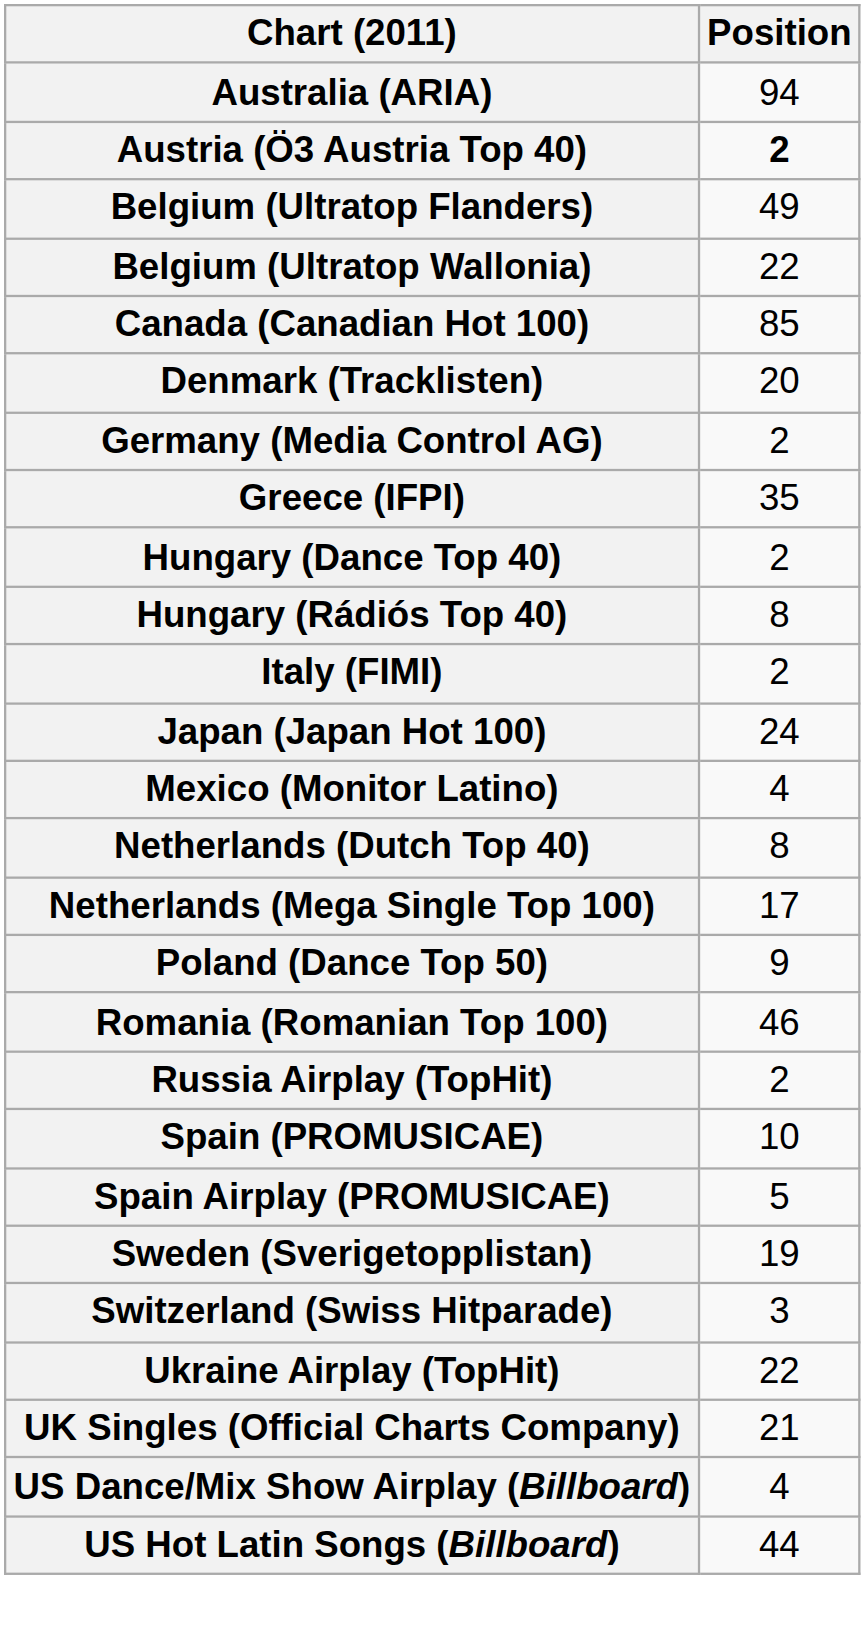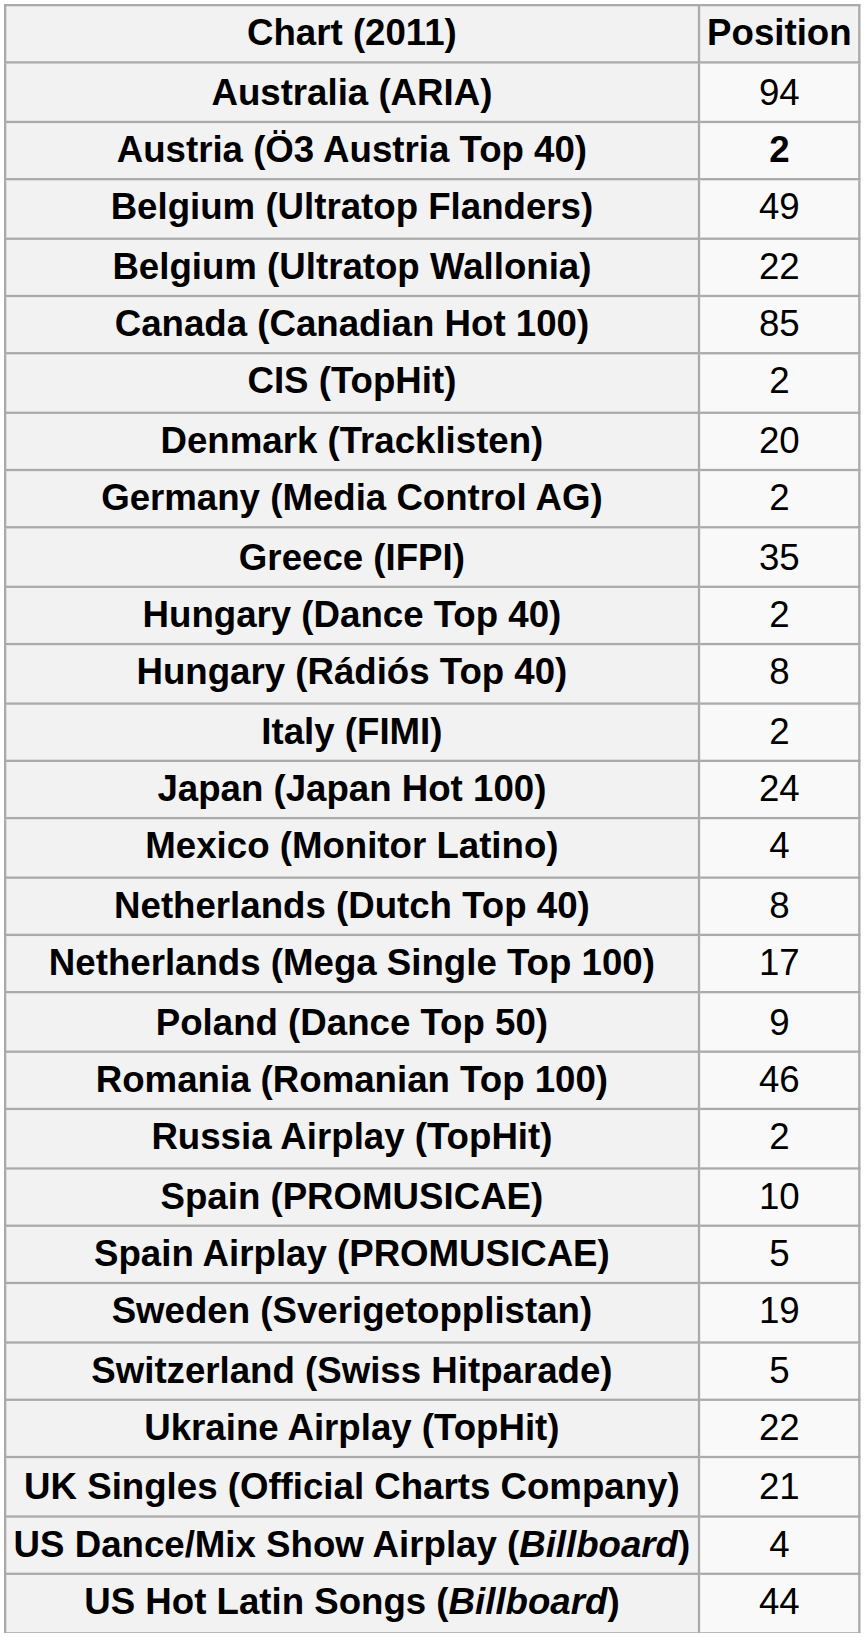+ row: CIS (TopHit) | 2
Switzerland (Swiss Hitparade) | Position: 3 -> 5
